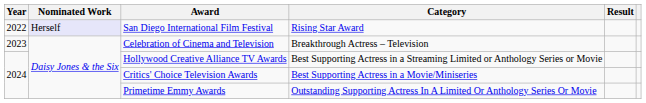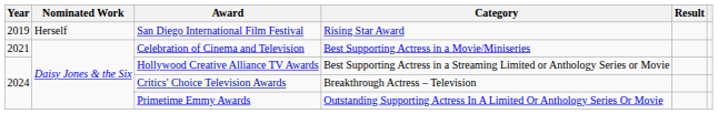San Diego International Film Festival | Year: 2022 -> 2019
San Diego International Film Festival | Nominated Work: lavender background -> no background
Celebration of Cinema and Television | Year: 2023 -> 2021
Celebration of Cinema and Television | Category: Breakthrough Actress – Television -> Best Supporting Actress in a Movie/Miniseries
Critics' Choice Television Awards | Category: Best Supporting Actress in a Movie/Miniseries -> Breakthrough Actress – Television
